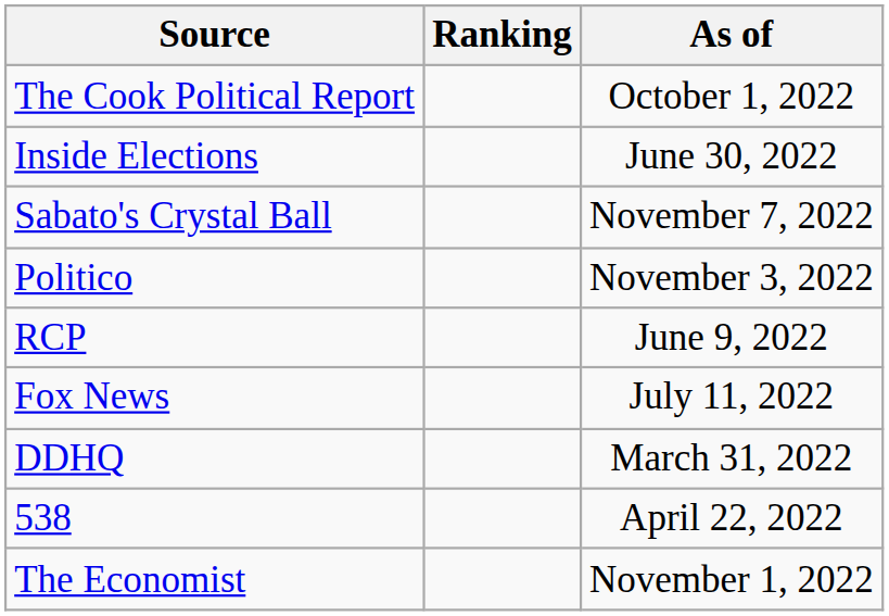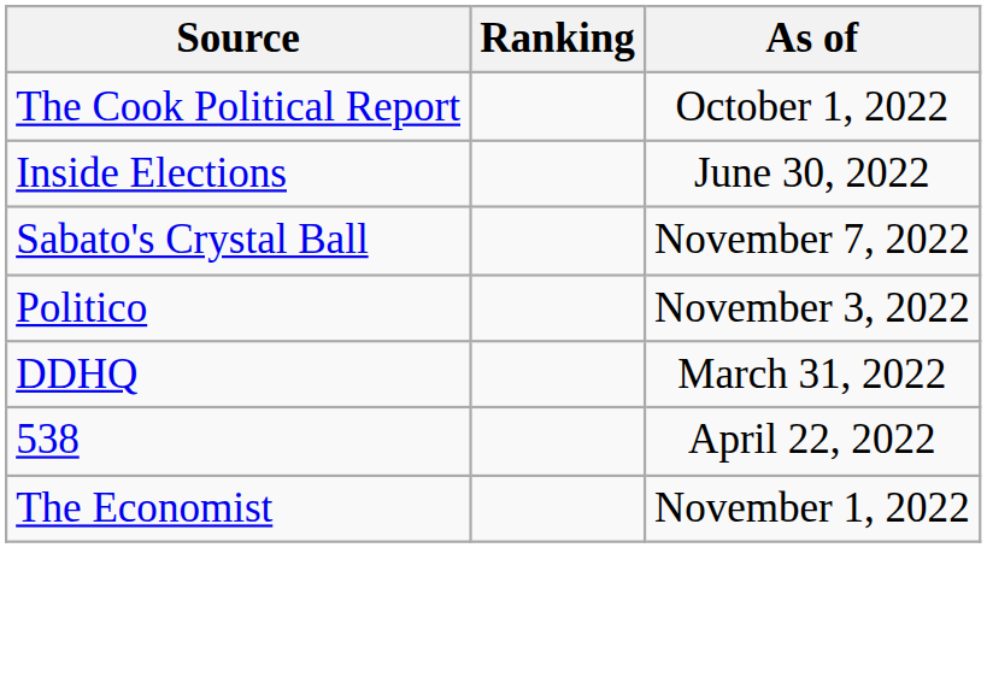- row: RCP | June 9, 2022
- row: Fox News | July 11, 2022
